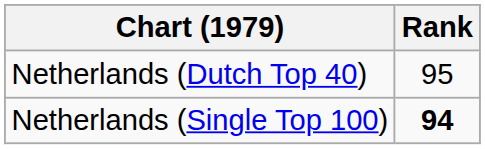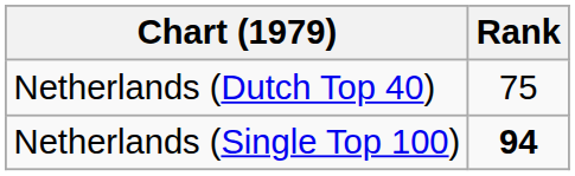Netherlands (Dutch Top 40) | Rank: 95 -> 75
